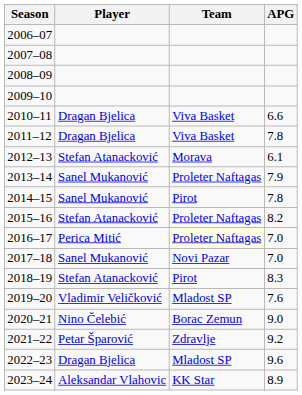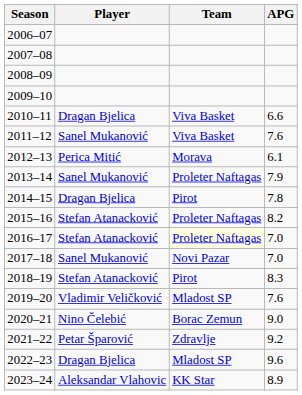2011–12 | Player: Dragan Bjelica -> Sanel Mukanović
2011–12 | APG: 7.8 -> 7.6
2012–13 | Player: Stefan Atanacković -> Perica Mitić
2014–15 | Player: Sanel Mukanović -> Dragan Bjelica
2016–17 | Player: Perica Mitić -> Stefan Atanacković
